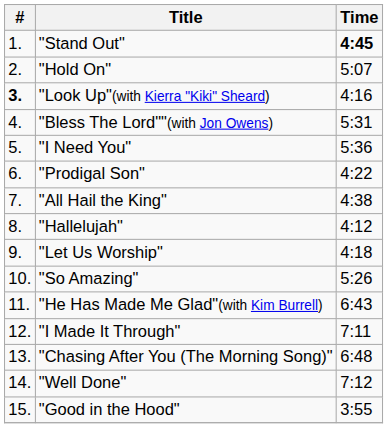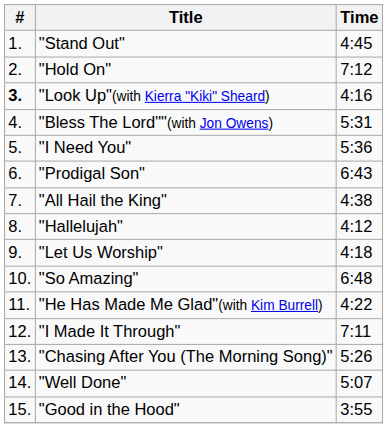"Stand Out" | Time: bold -> normal
"Hold On" | Time: 5:07 -> 7:12
"Prodigal Son" | Time: 4:22 -> 6:43
"So Amazing" | Time: 5:26 -> 6:48
"He Has Made Me Glad"(with Kim Burrell) | Time: 6:43 -> 4:22
"Chasing After You (The Morning Song)" | Time: 6:48 -> 5:26
"Well Done" | Time: 7:12 -> 5:07
